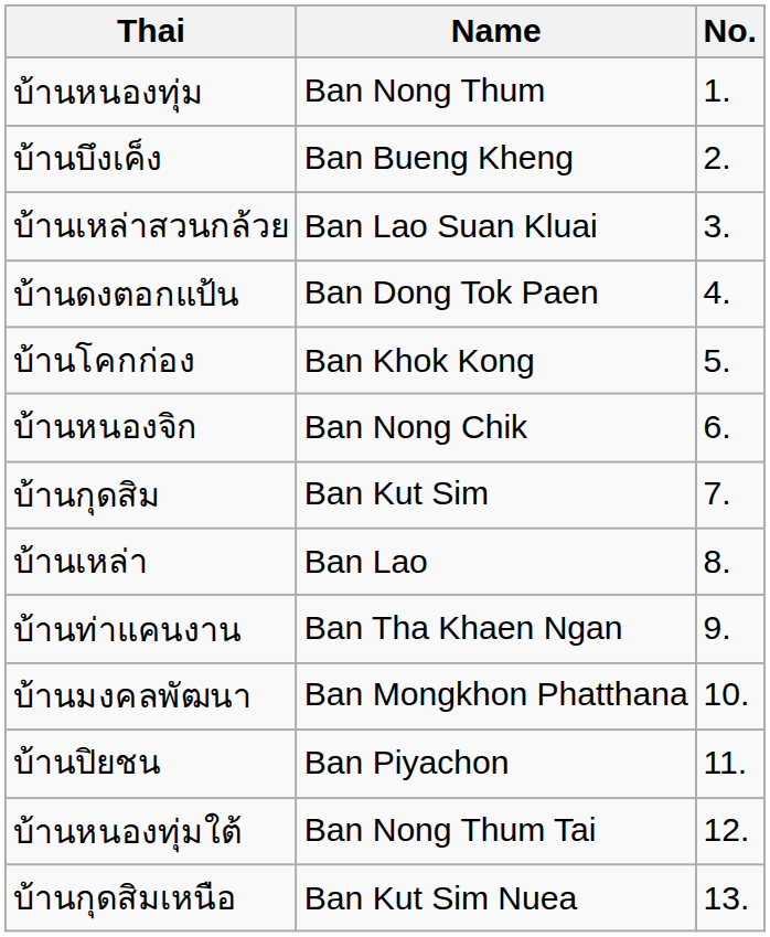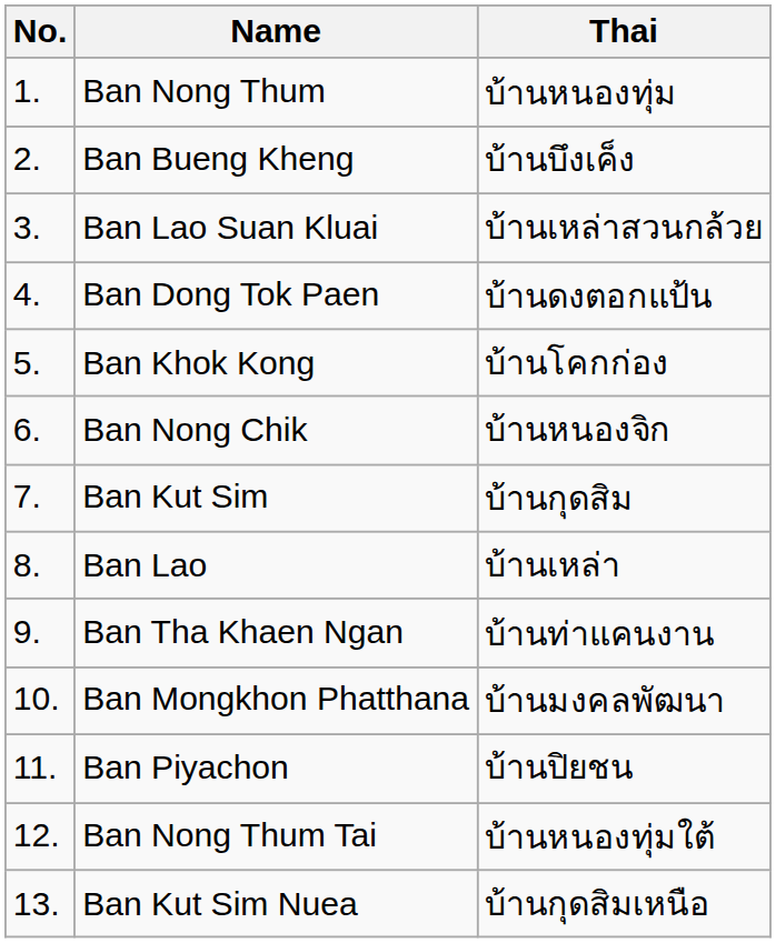columns swapped: No. <-> Thai
